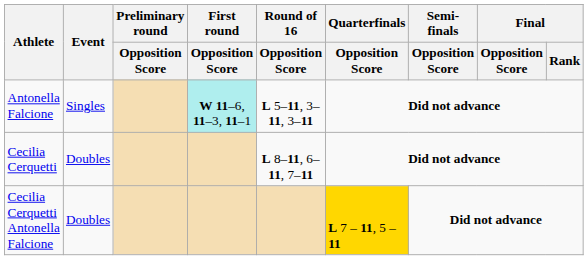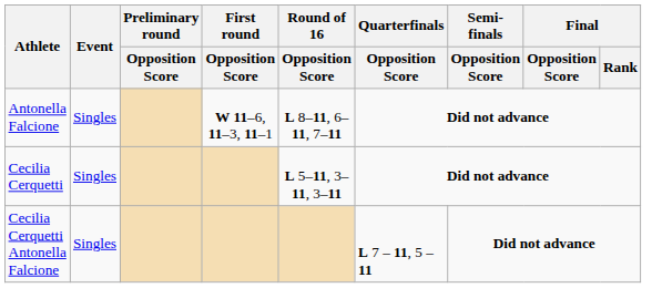Antonella Falcione | First round / Opposition Score: paleturquoise background -> no background
Antonella Falcione | Round of 16 / Opposition Score: L 5–11, 3–11, 3–11 -> L 8–11, 6–11, 7–11
Cecilia Cerquetti | Event: Doubles -> Singles
Cecilia Cerquetti | Round of 16 / Opposition Score: L 8–11, 6–11, 7–11 -> L 5–11, 3–11, 3–11
Cecilia Cerquetti Antonella Falcione | Event: Doubles -> Singles
Cecilia Cerquetti Antonella Falcione | Quarterfinals / Opposition Score: gold background -> no background
